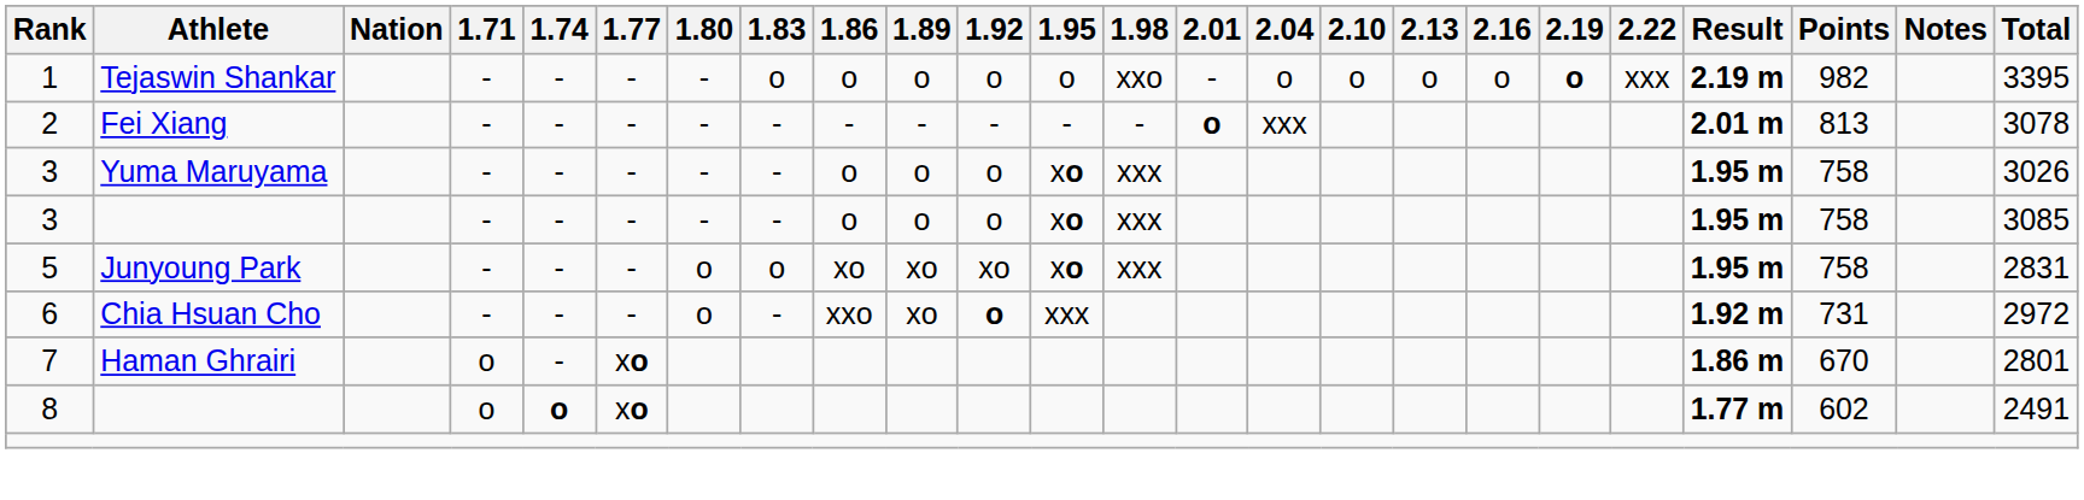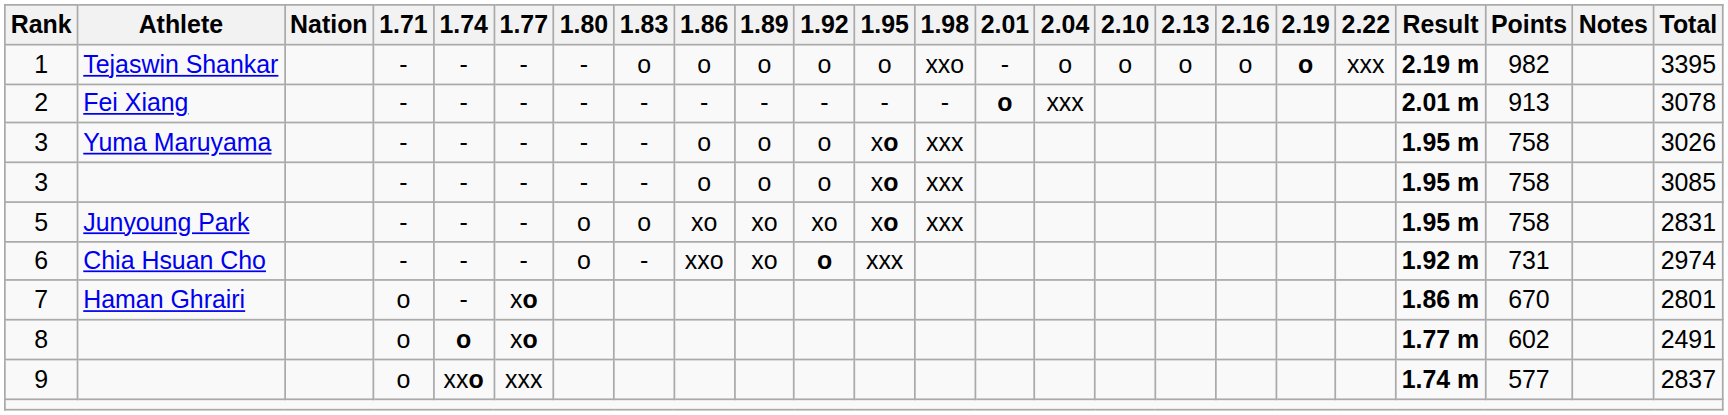2 | Points: 813 -> 913
6 | Total: 2972 -> 2974
+ row: 9 | o | xxo | xxx | 1.74 m | 577 | 2837
